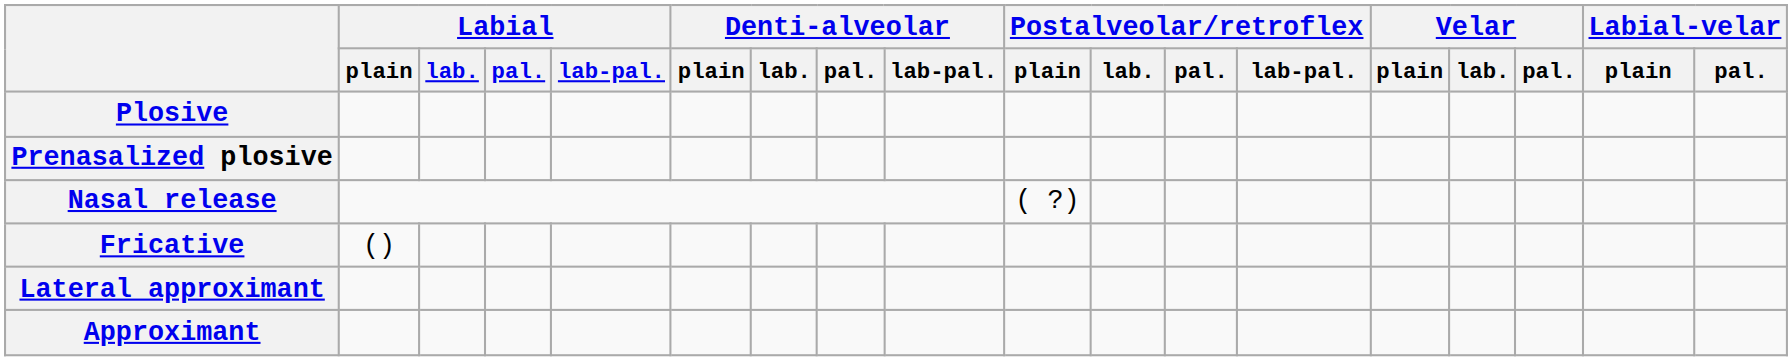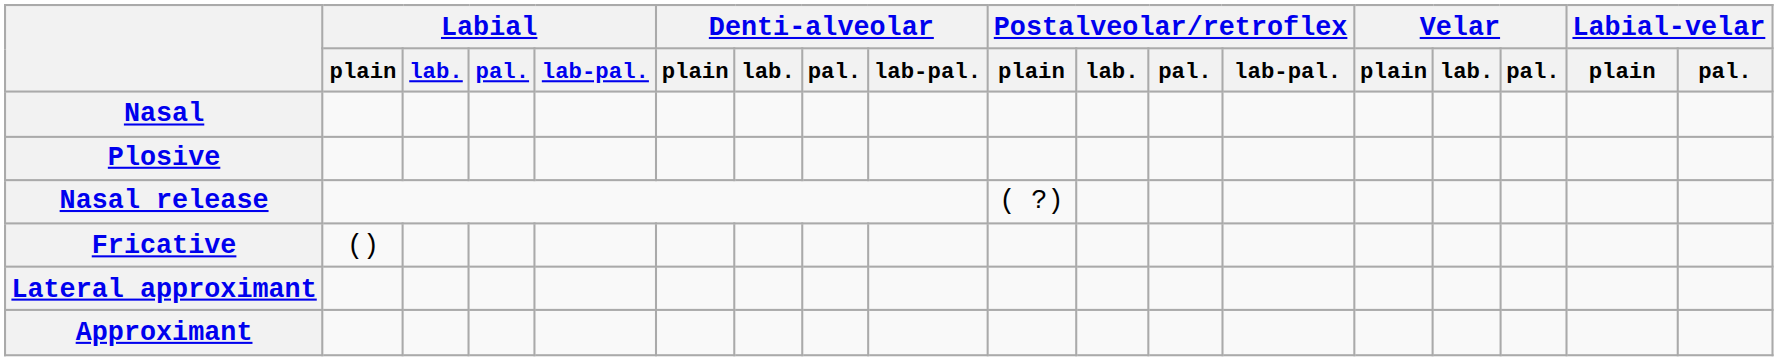+ row: Nasal
- row: Prenasalized plosive
